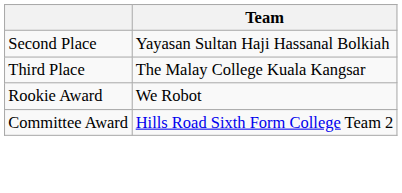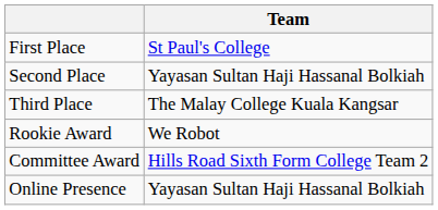+ row: First Place | St Paul's College
+ row: Online Presence | Yayasan Sultan Haji Hassanal Bolkiah
